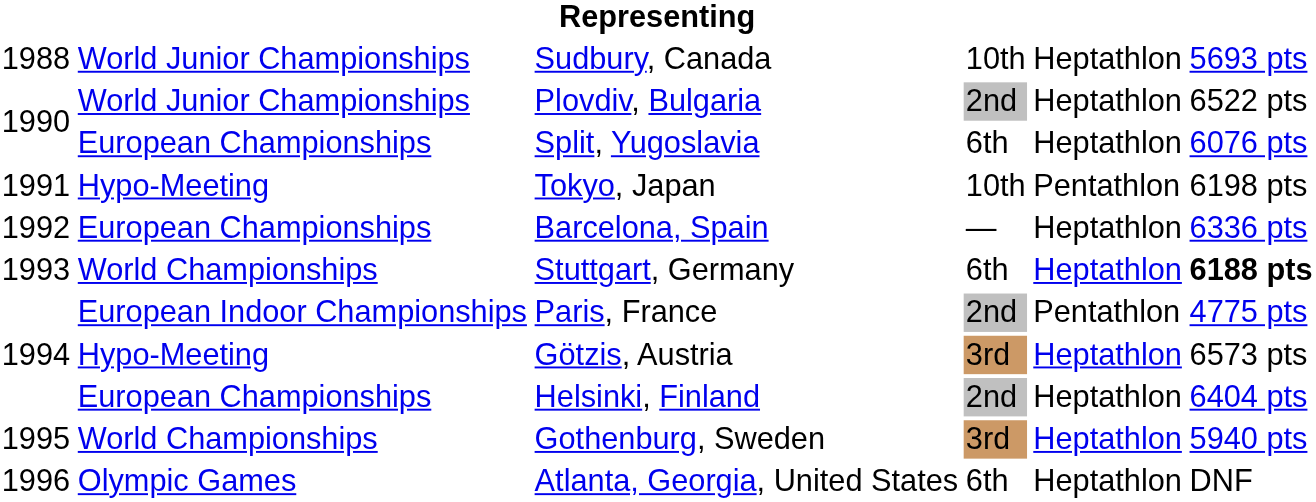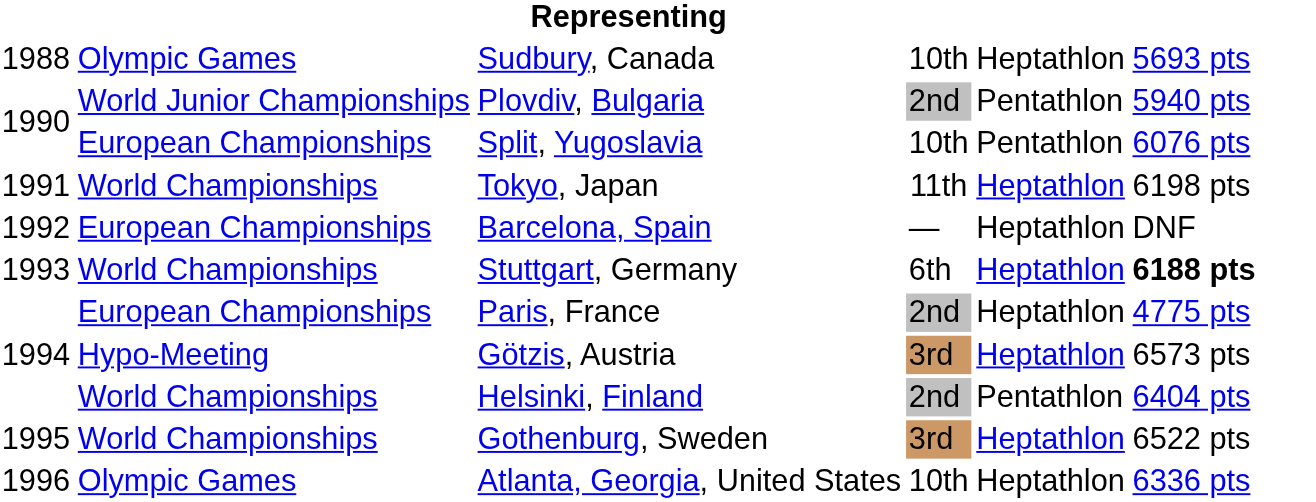Sudbury, Canada | column 2: World Junior Championships -> Olympic Games
Plovdiv, Bulgaria | column 5: Heptathlon -> Pentathlon
Plovdiv, Bulgaria | column 6: 6522 pts -> 5940 pts
Split, Yugoslavia | column 4: 6th -> 10th
Split, Yugoslavia | column 5: Heptathlon -> Pentathlon
Tokyo, Japan | column 2: Hypo-Meeting -> World Championships
Tokyo, Japan | column 4: 10th -> 11th
Tokyo, Japan | column 5: Pentathlon -> Heptathlon
Barcelona, Spain | column 6: 6336 pts -> DNF
Paris, France | column 2: European Indoor Championships -> European Championships
Paris, France | column 5: Pentathlon -> Heptathlon
Helsinki, Finland | column 2: European Championships -> World Championships
Helsinki, Finland | column 5: Heptathlon -> Pentathlon
Gothenburg, Sweden | column 6: 5940 pts -> 6522 pts
Atlanta, Georgia, United States | column 4: 6th -> 10th
Atlanta, Georgia, United States | column 6: DNF -> 6336 pts
